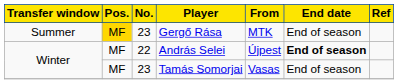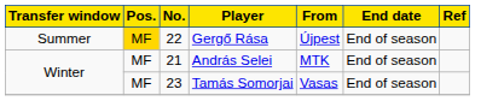Gergő Rása | No.: 23 -> 22
Gergő Rása | From: MTK -> Újpest
András Selei | No.: 22 -> 21
András Selei | From: Újpest -> MTK
András Selei | End date: bold -> normal
